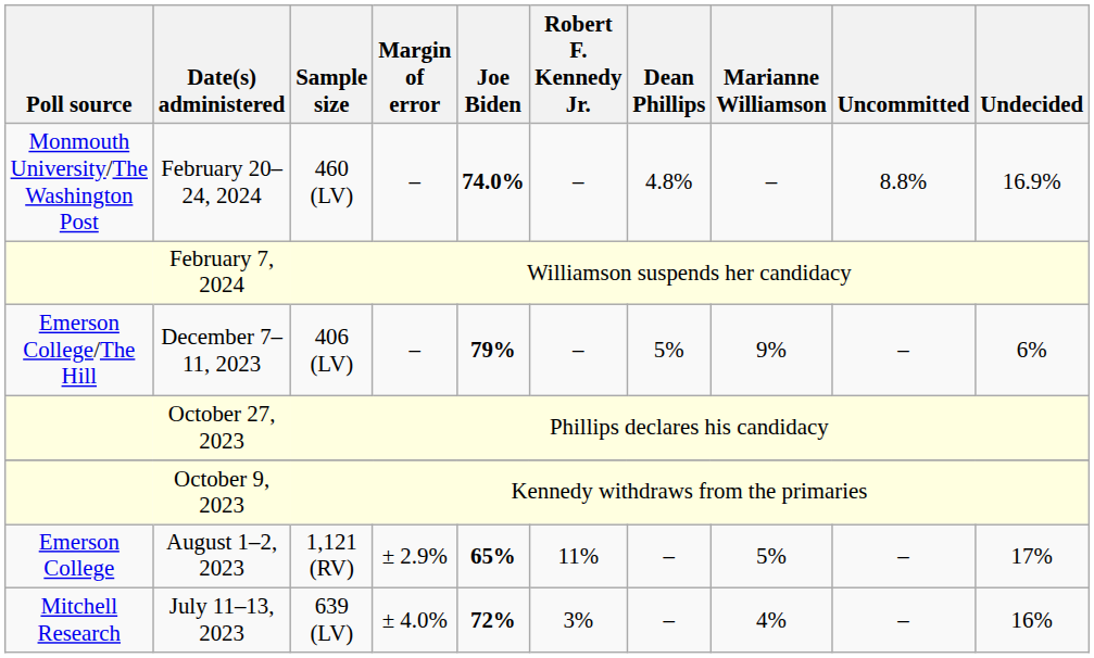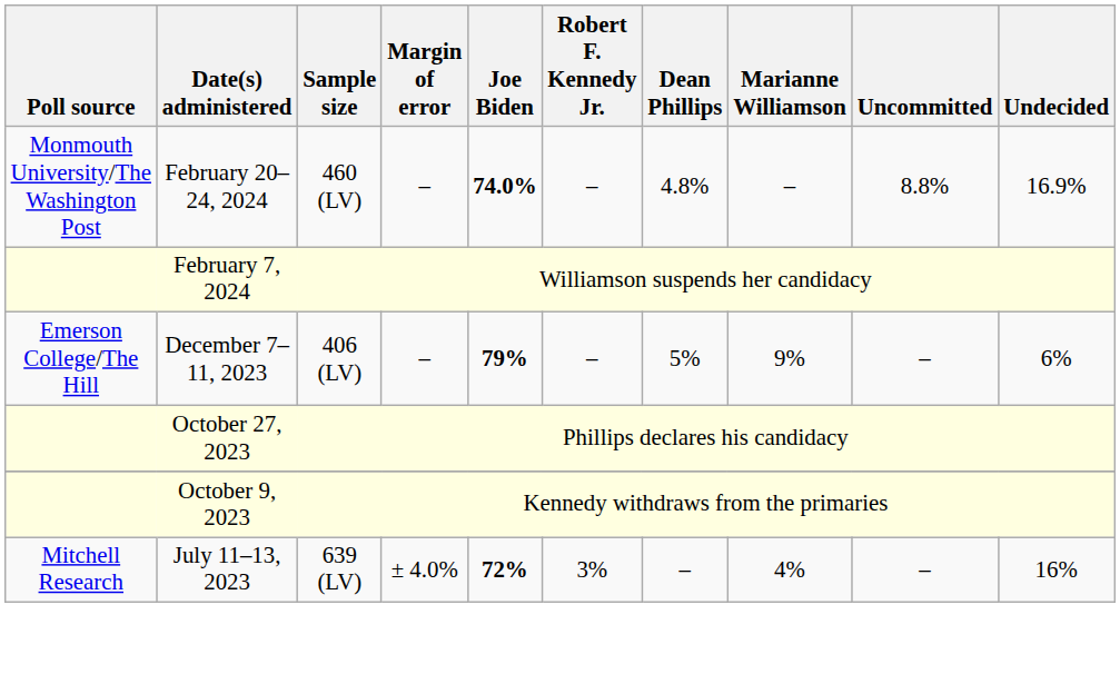- row: Emerson College | August 1–2, 2023 | 1,121 (RV) | ± 2.9% | 65% | 11% | – | 5% | – | 17%
